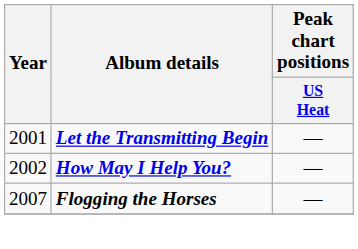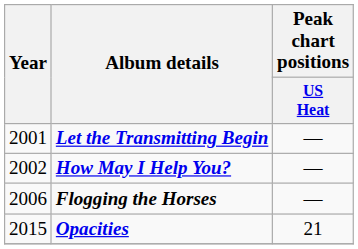Flogging the Horses | Year: 2007 -> 2006
+ row: 2015 | Opacities | 21
